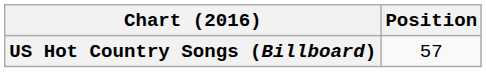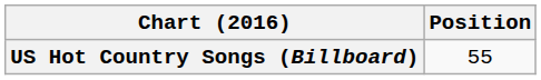US Hot Country Songs (Billboard) | Position: 57 -> 55
